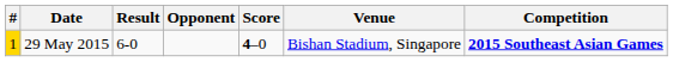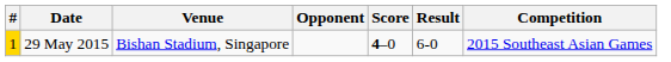columns swapped: Venue <-> Result
29 May 2015 | Competition: bold -> normal
